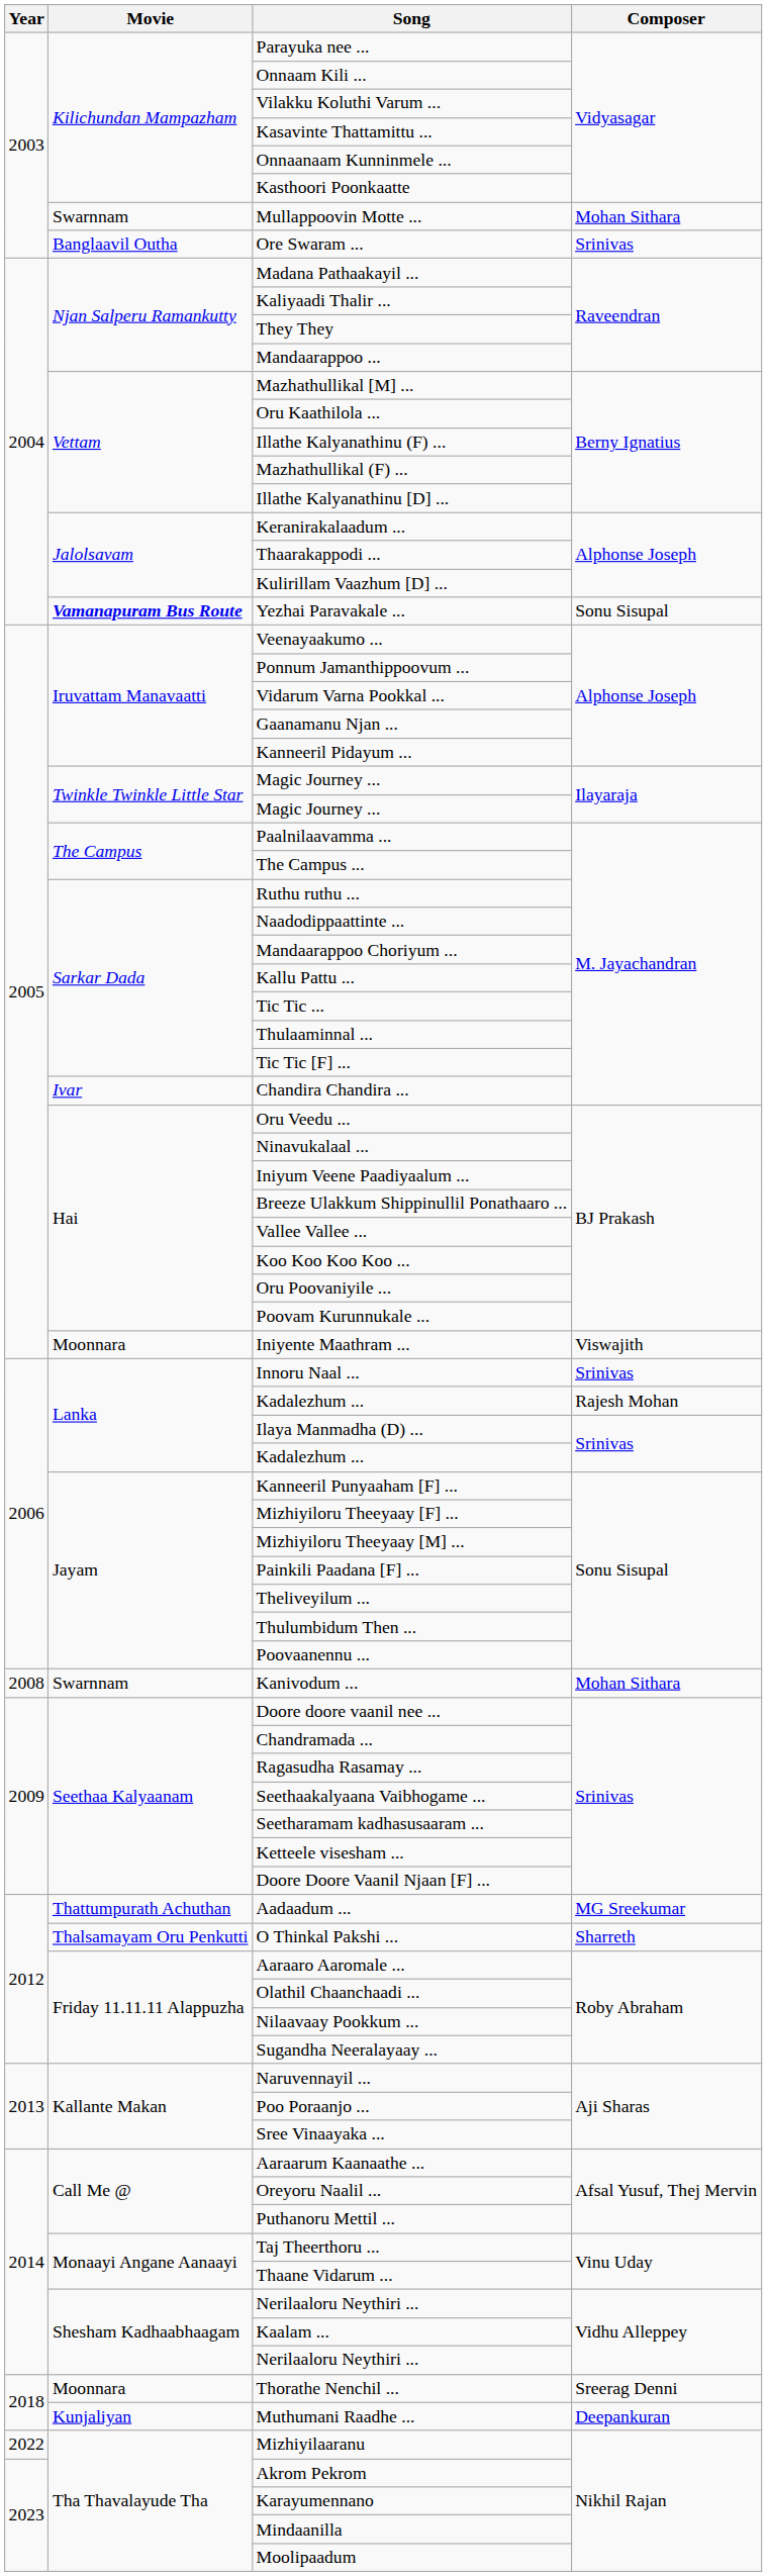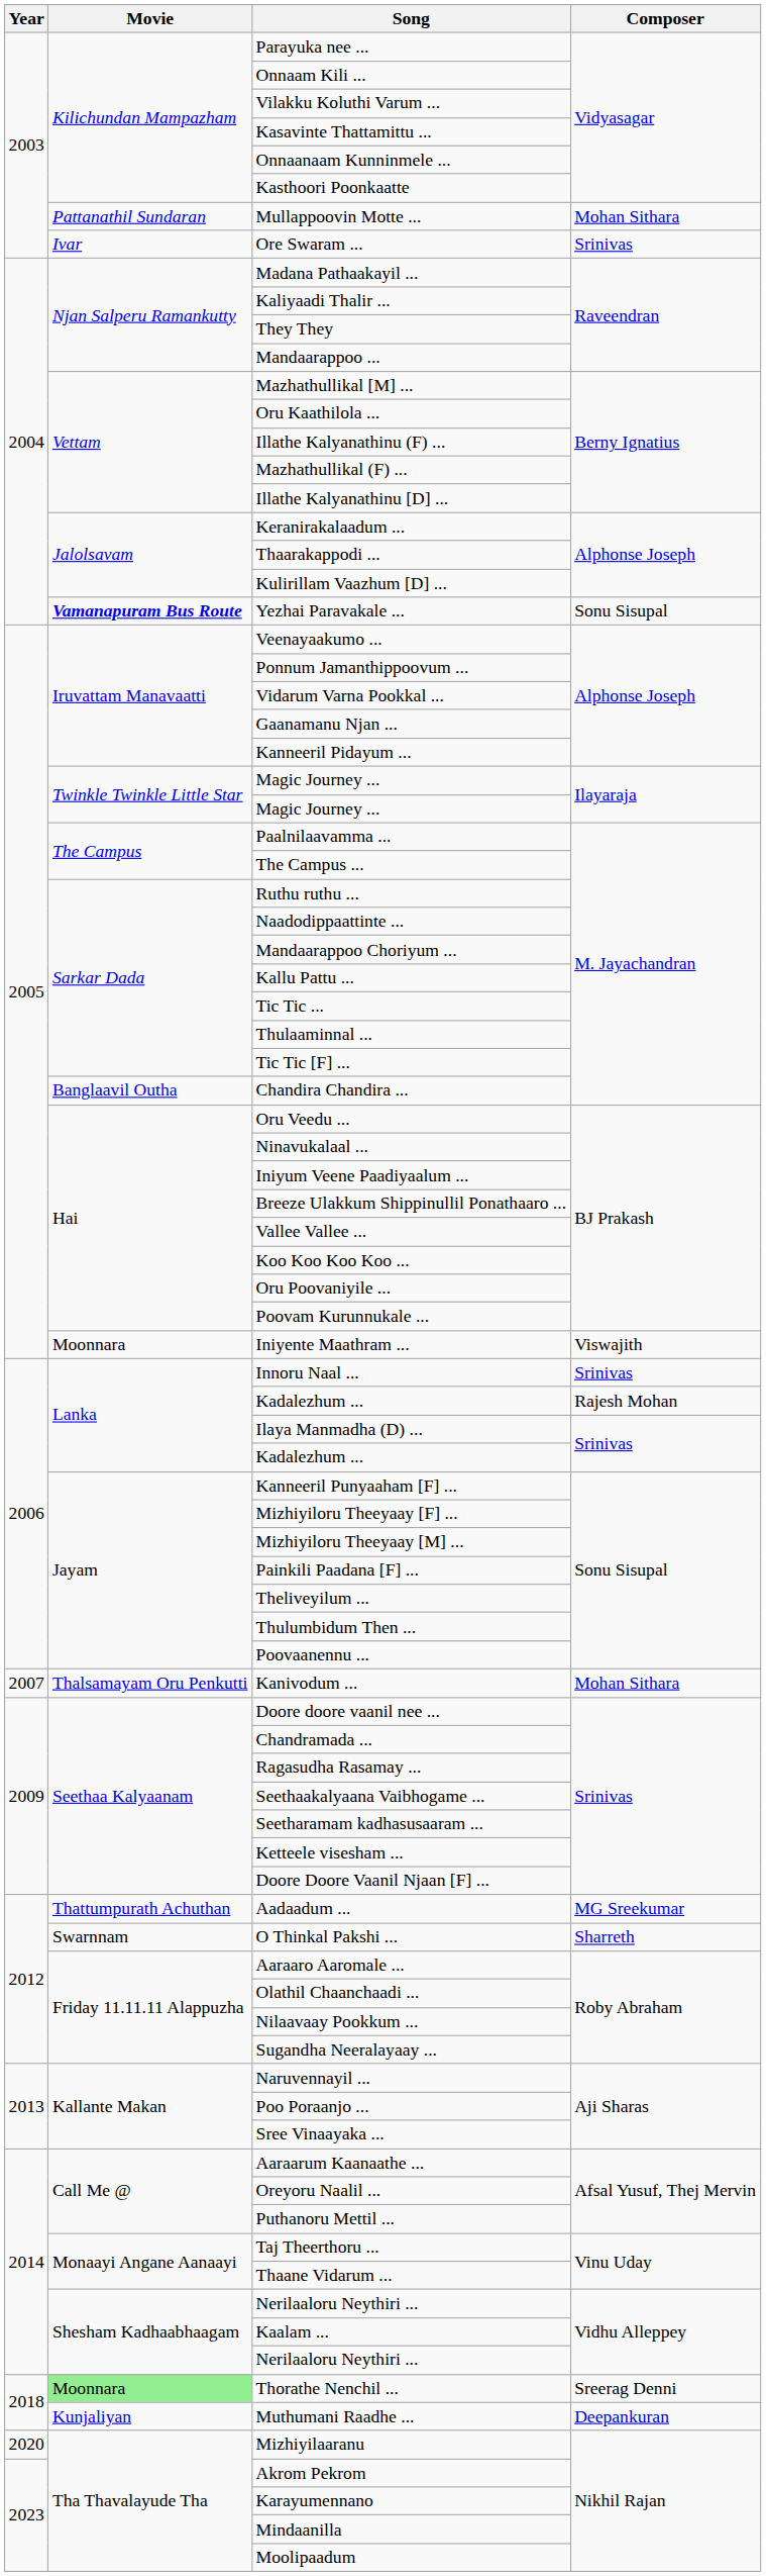Mullappoovin Motte ... | Movie: Swarnnam -> Pattanathil Sundaran
Ore Swaram ... | Movie: Banglaavil Outha -> Ivar
Chandira Chandira ... | Movie: Ivar -> Banglaavil Outha
Kanivodum ... | Year: 2008 -> 2007
Kanivodum ... | Movie: Swarnnam -> Thalsamayam Oru Penkutti
O Thinkal Pakshi ... | Movie: Thalsamayam Oru Penkutti -> Swarnnam
Thorathe Nenchil ... | Movie: no background -> lightgreen background
Mizhiyilaaranu | Year: 2022 -> 2020
